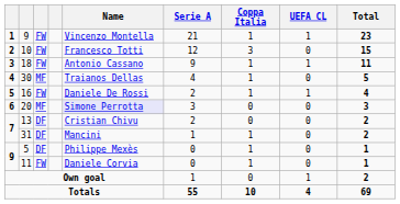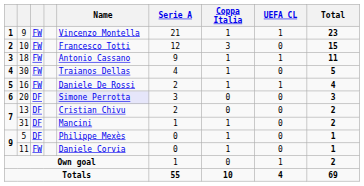30 | column 3: MF -> FW
20 | column 3: MF -> DF
